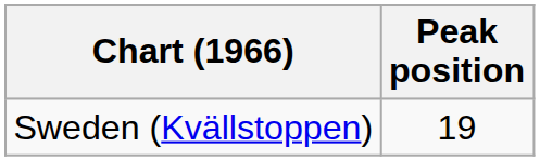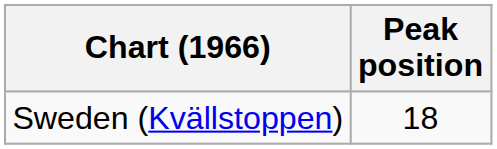Sweden (Kvällstoppen) | Peak position: 19 -> 18
